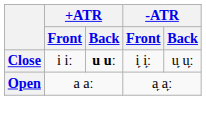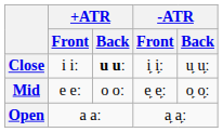+ row: Mid | e eː | o oː | e̙ e̙ː | o̙ o̙ː
